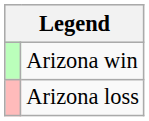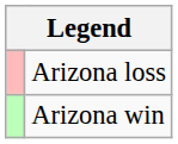rows swapped: Arizona win <-> Arizona loss
